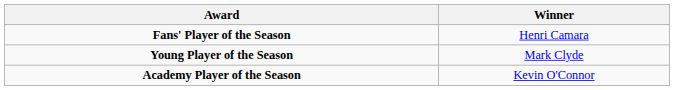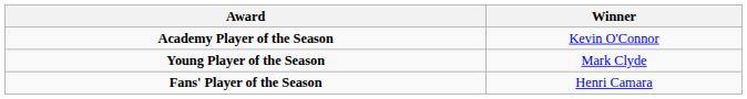rows swapped: Fans' Player of the Season <-> Academy Player of the Season
